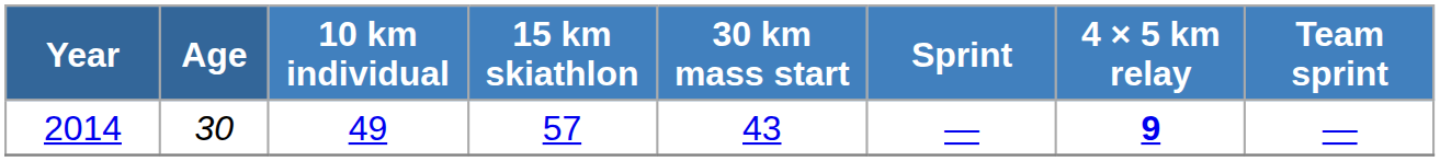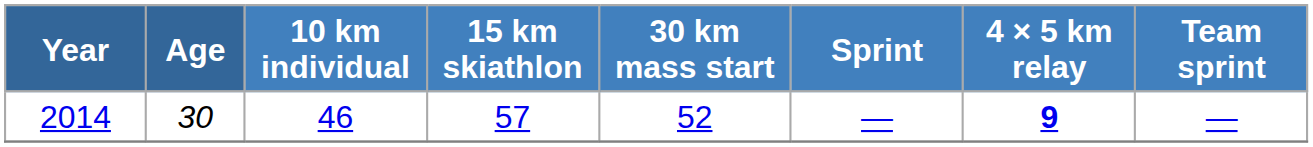2014 | 10 km individual: 49 -> 46
2014 | 30 km mass start: 43 -> 52
